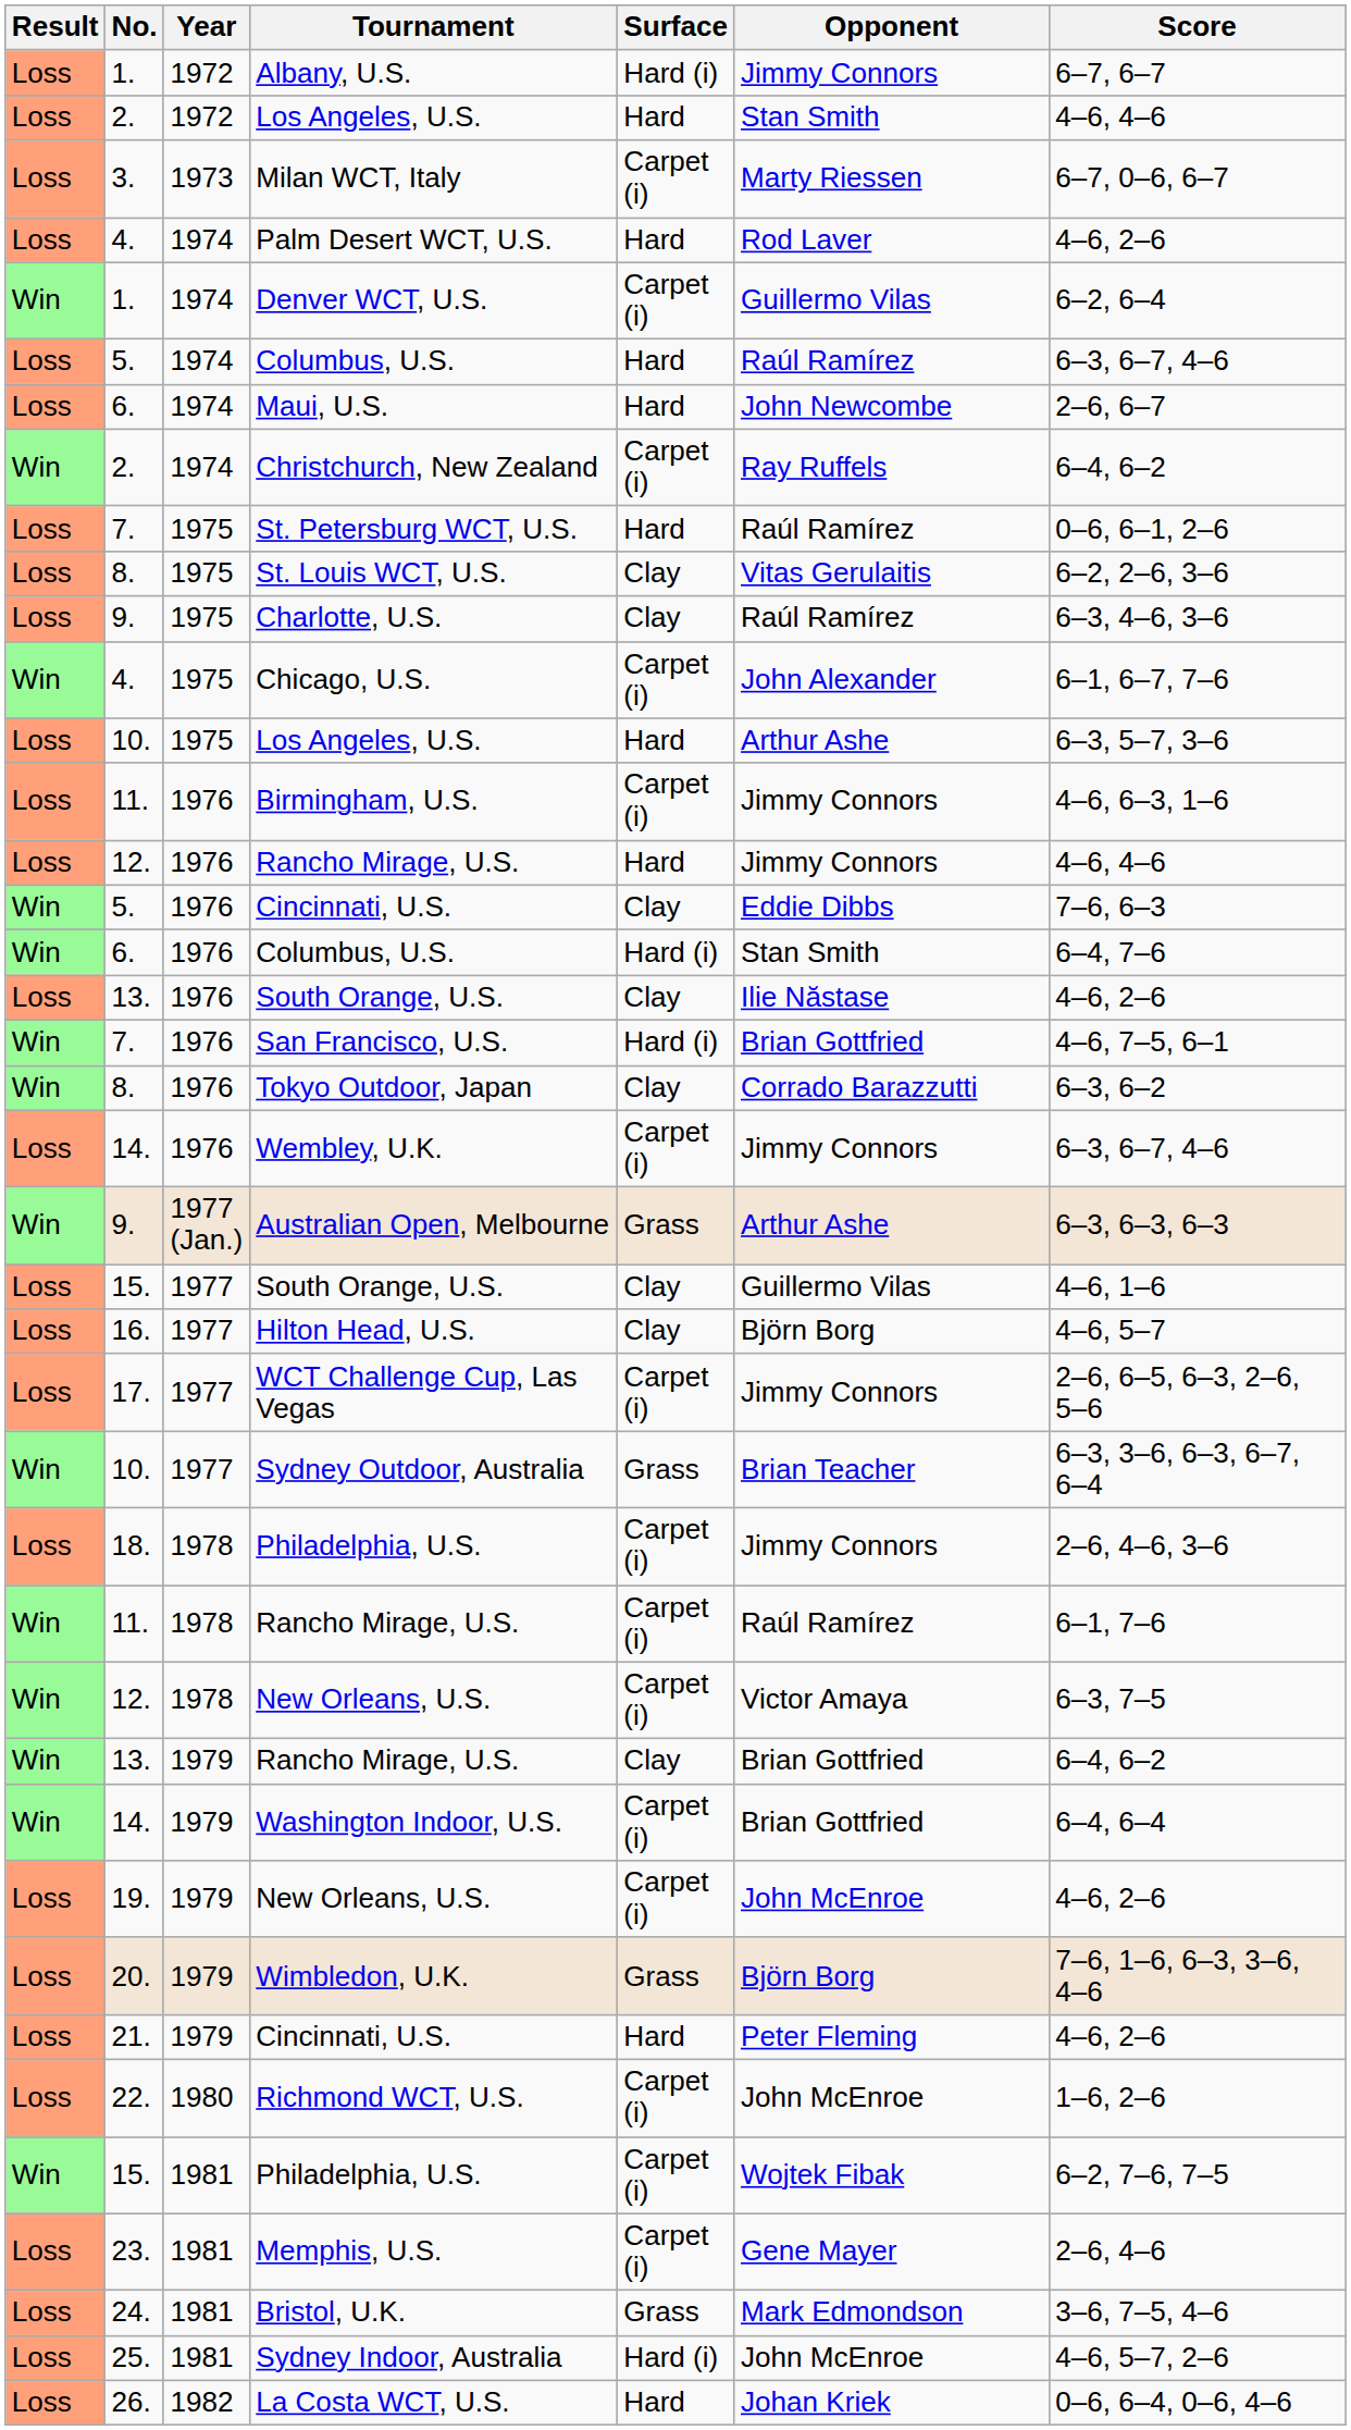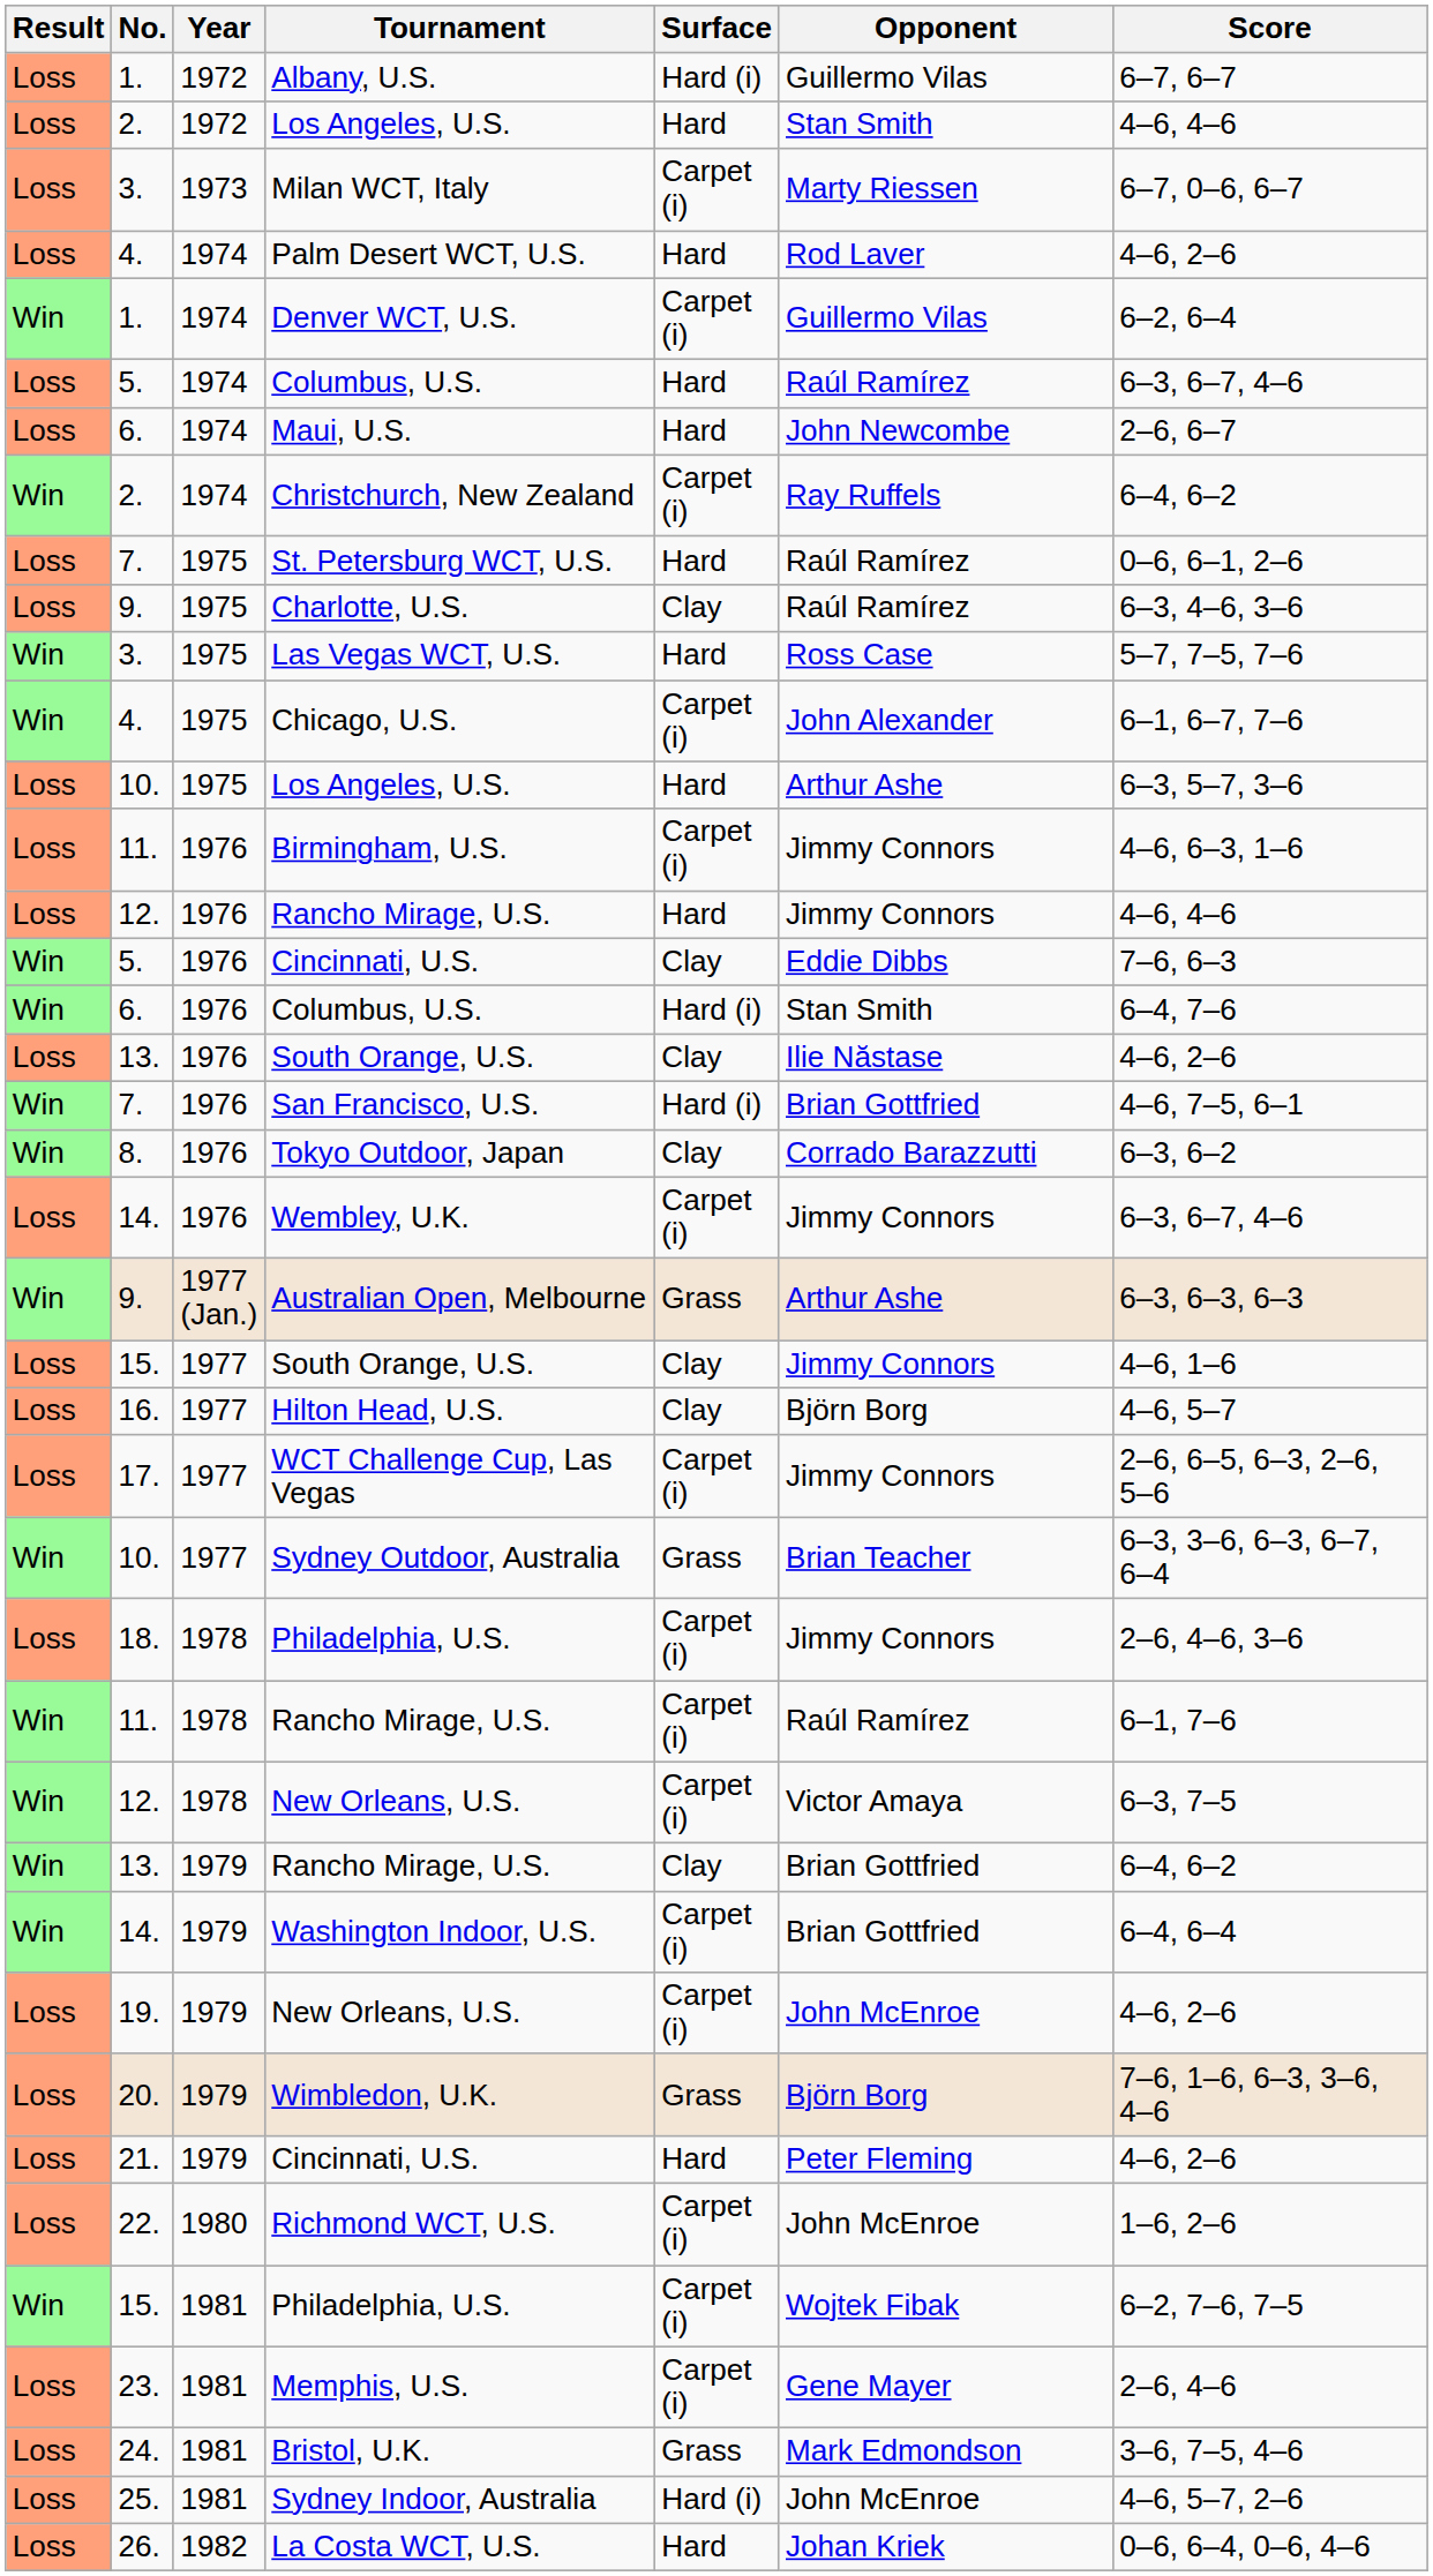Albany, U.S. | Opponent: Jimmy Connors -> Guillermo Vilas
- row: Loss | 8. | 1975 | St. Louis WCT, U.S. | Clay | Vitas Gerulaitis | 6–2, 2–6, 3–6
+ row: Win | 3. | 1975 | Las Vegas WCT, U.S. | Hard | Ross Case | 5–7, 7–5, 7–6
15. / South Orange, U.S. | Opponent: Guillermo Vilas -> Jimmy Connors
